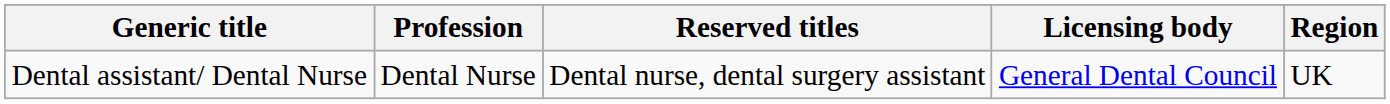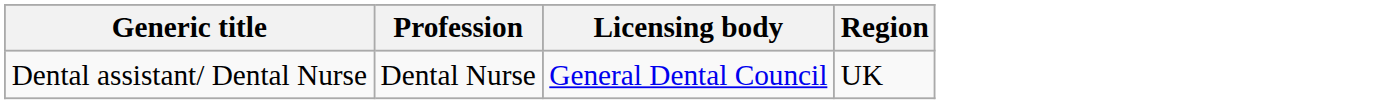- column: Reserved titles | Dental nurse, dental surgery assistant
